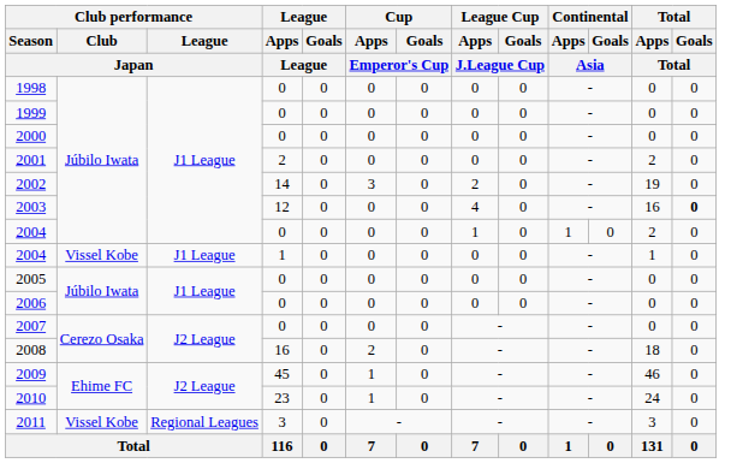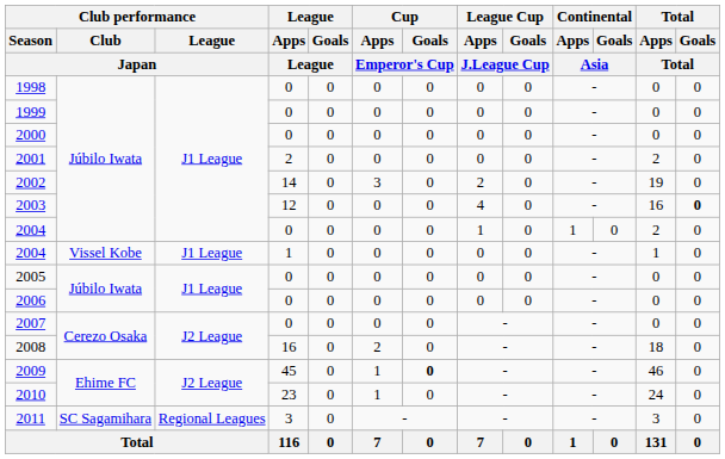2009 | Cup / Goals / Emperor's Cup: normal -> bold
2011 | Club performance / Club / Japan: Vissel Kobe -> SC Sagamihara
